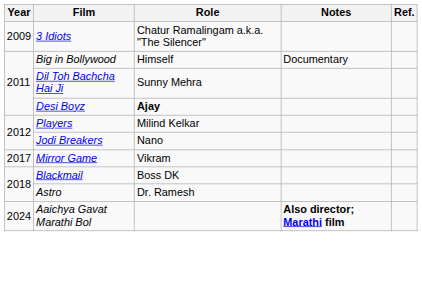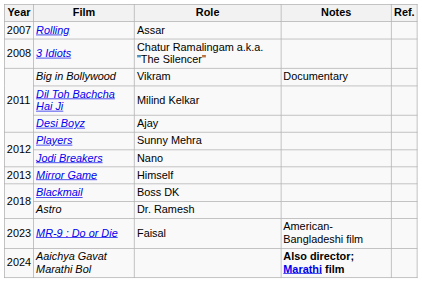+ row: 2007 | Rolling | Assar
3 Idiots | Year: 2009 -> 2008
Big in Bollywood | Role: Himself -> Vikram
Dil Toh Bachcha Hai Ji | Role: Sunny Mehra -> Milind Kelkar
Desi Boyz | Role: bold -> normal
Players | Role: Milind Kelkar -> Sunny Mehra
Mirror Game | Year: 2017 -> 2013
Mirror Game | Role: Vikram -> Himself
+ row: 2023 | MR-9 : Do or Die | Faisal | American-Bangladeshi film
